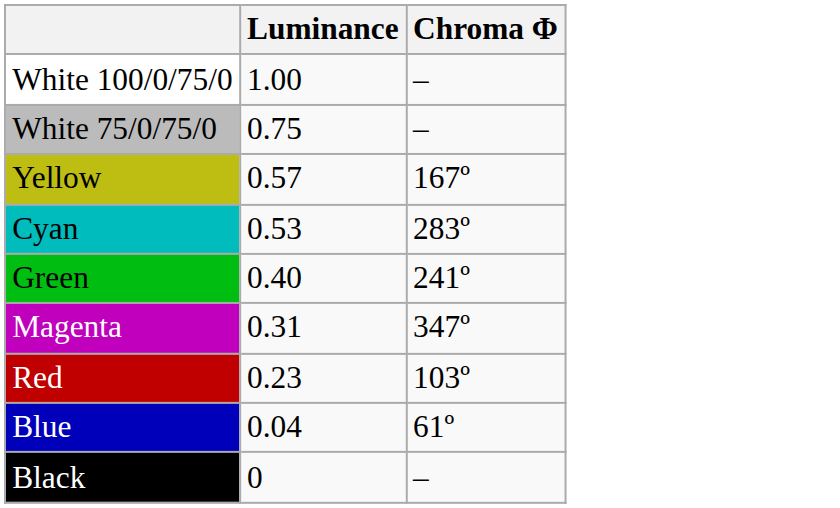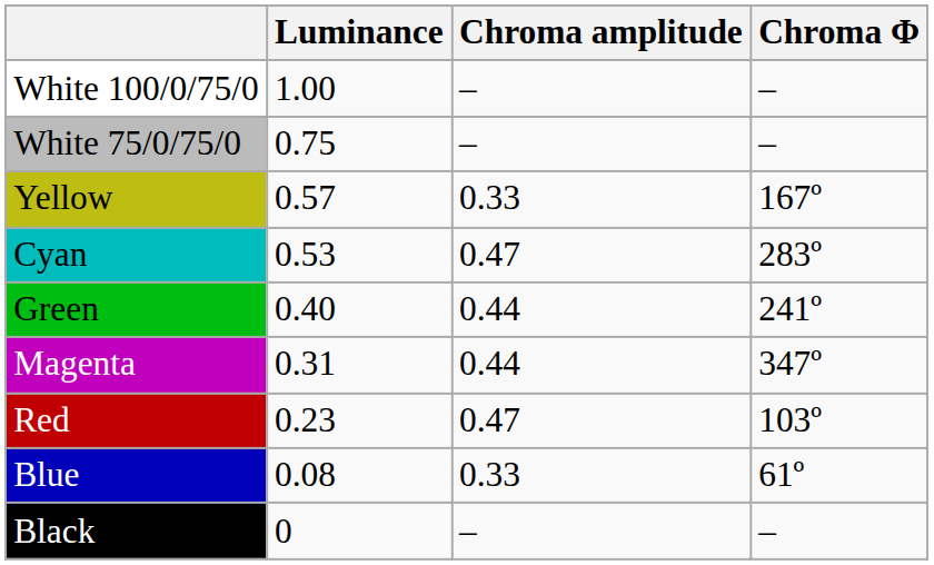+ column: Chroma amplitude | – | – | 0.33 | 0.47 | 0.44 | 0.44 | 0.47 | 0.33 | –
Blue | Luminance: 0.04 -> 0.08
